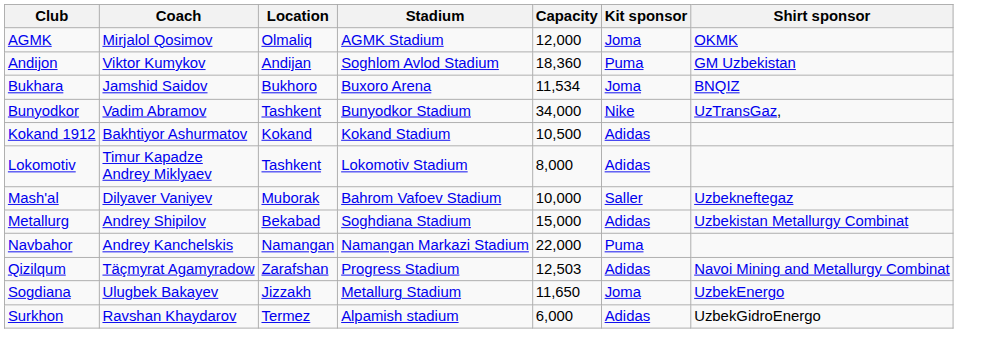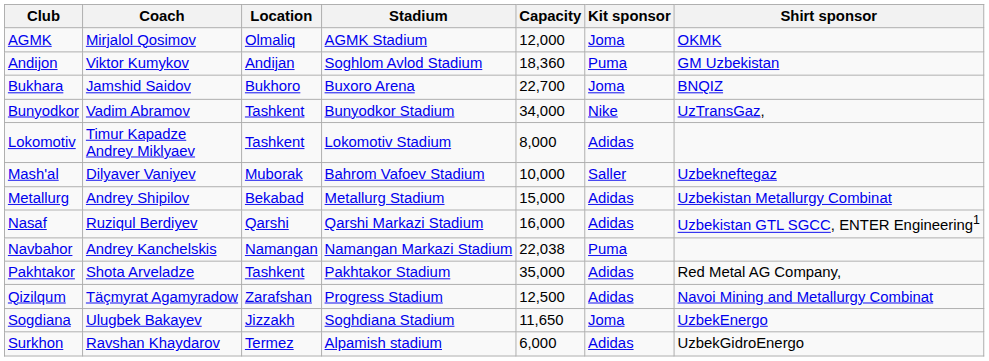Bukhara | Capacity: 11,534 -> 22,700
- row: Kokand 1912 | Bakhtiyor Ashurmatov | Kokand | Kokand Stadium | 10,500 | Adidas
Metallurg | Stadium: Soghdiana Stadium -> Metallurg Stadium
+ row: Nasaf | Ruziqul Berdiyev | Qarshi | Qarshi Markazi Stadium | 16,000 | Adidas | Uzbekistan GTL SGCC, ENTER Engineering1
Navbahor | Capacity: 22,000 -> 22,038
+ row: Pakhtakor | Shota Arveladze | Tashkent | Pakhtakor Stadium | 35,000 | Adidas | Red Metal AG Company,
Qizilqum | Capacity: 12,503 -> 12,500
Sogdiana | Stadium: Metallurg Stadium -> Soghdiana Stadium
